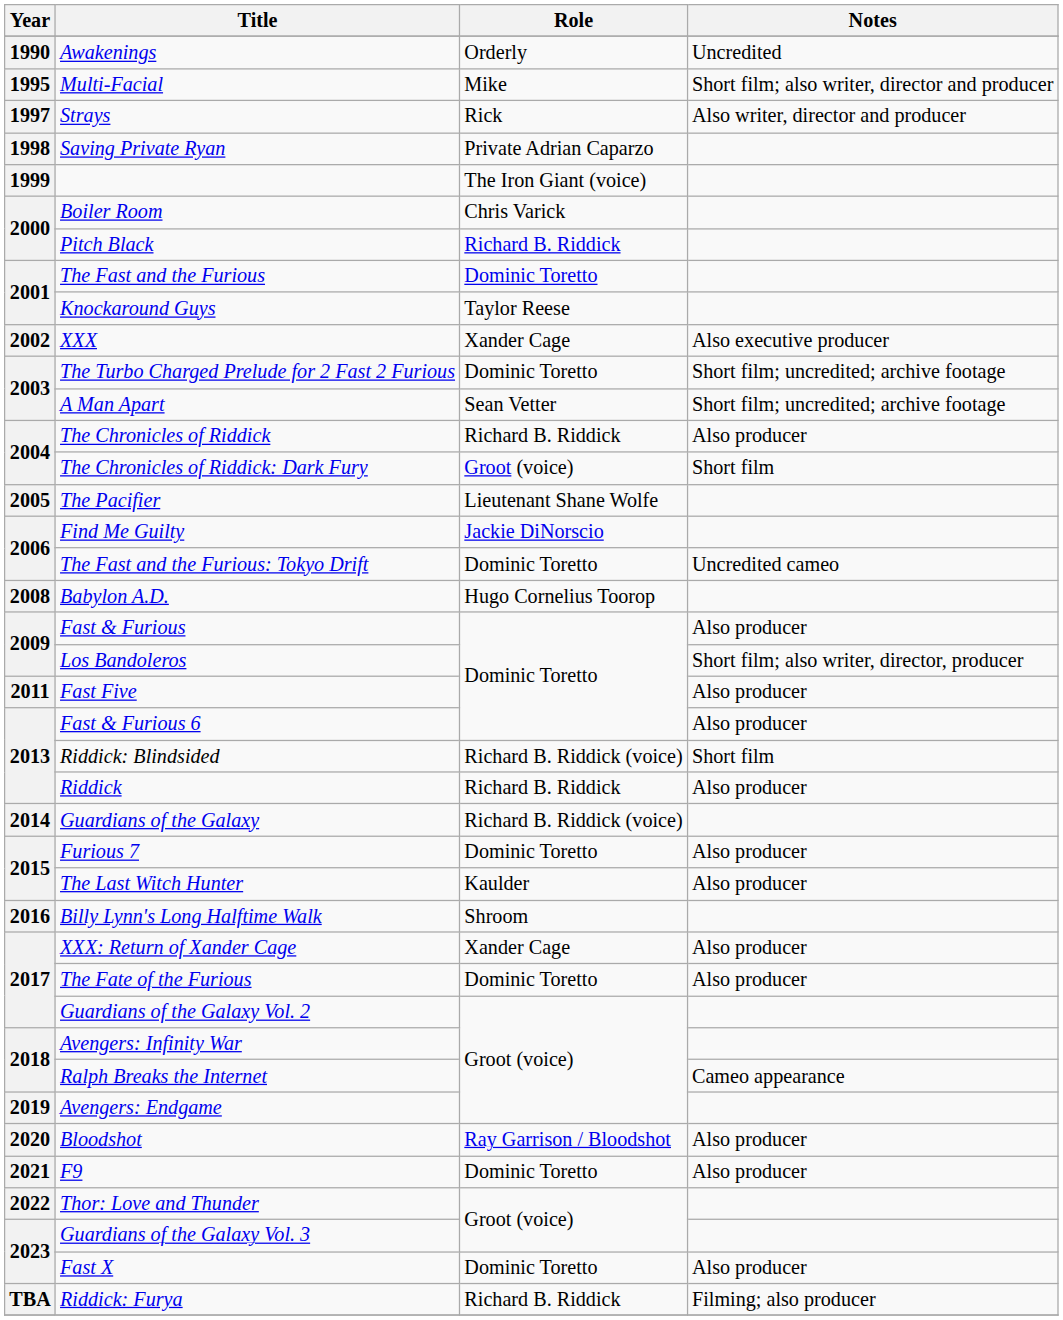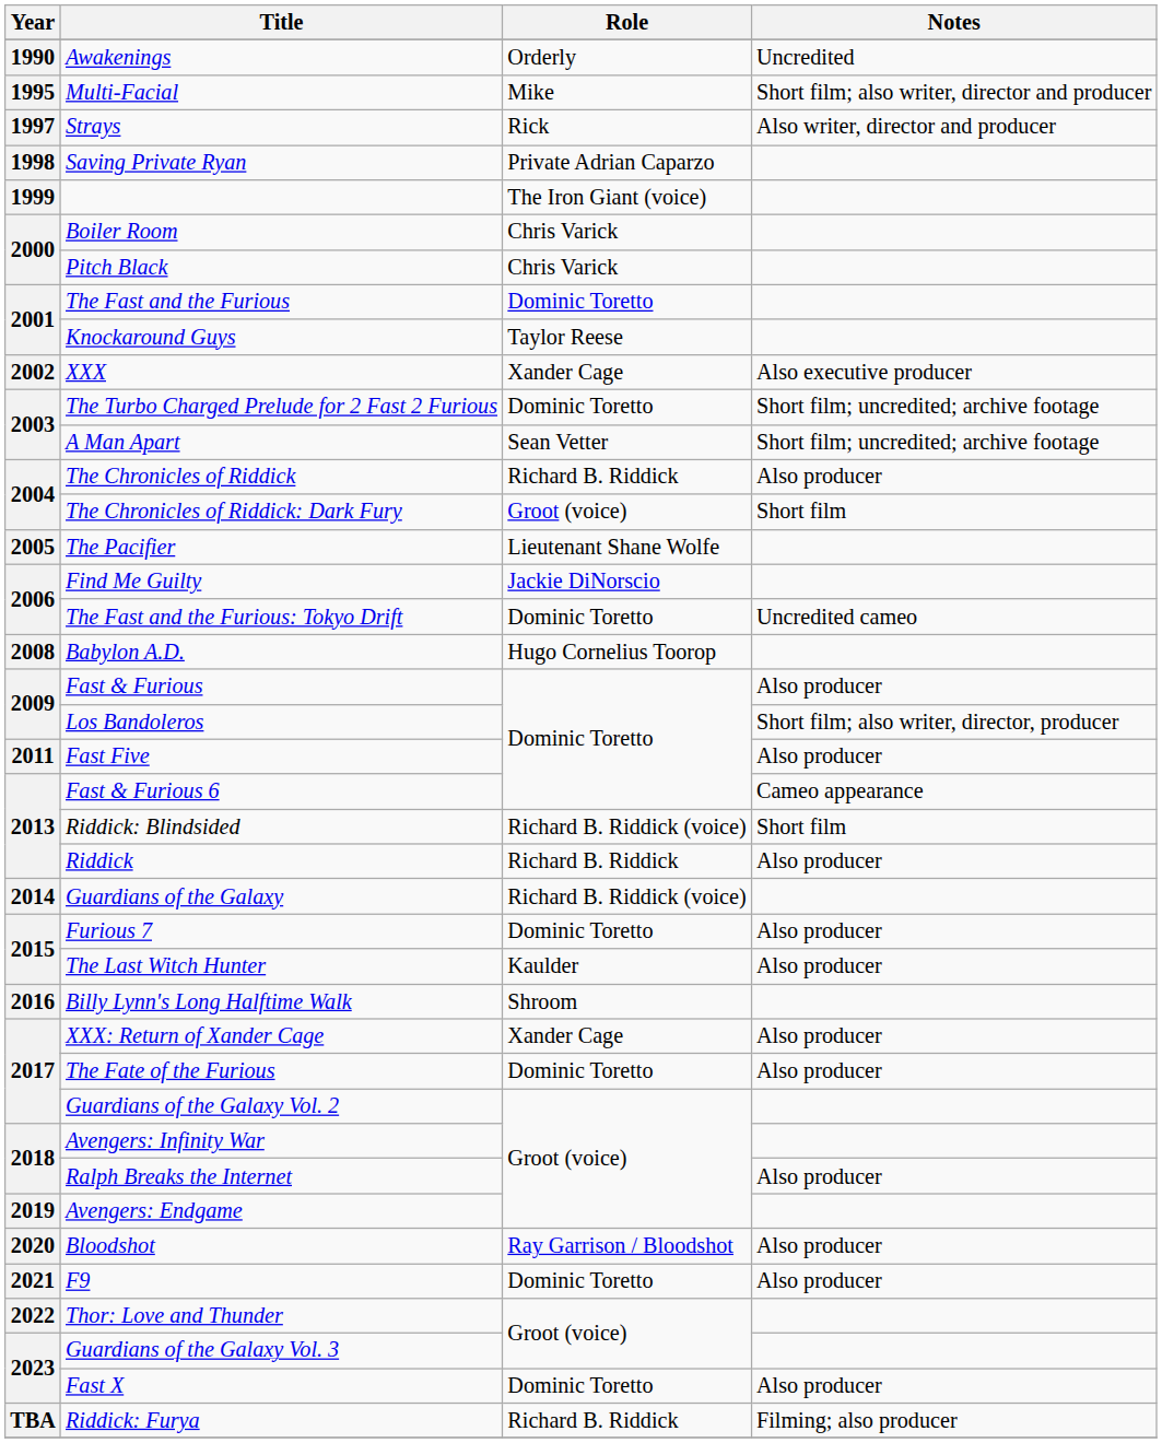Pitch Black | Role: Richard B. Riddick -> Chris Varick
Fast & Furious 6 | Notes: Also producer -> Cameo appearance
Ralph Breaks the Internet | Notes: Cameo appearance -> Also producer
